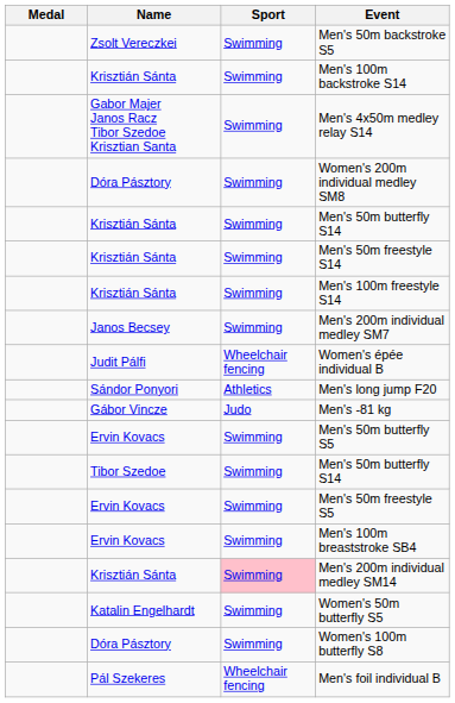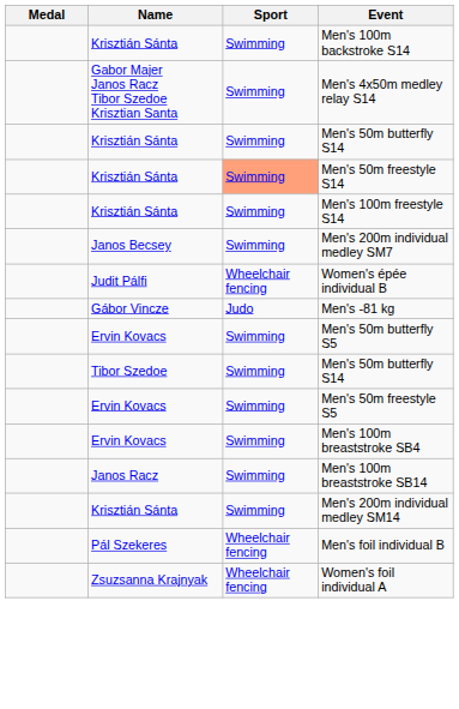- row: Zsolt Vereczkei | Swimming | Men's 50m backstroke S5
- row: Dóra Pásztory | Swimming | Women's 200m individual medley SM8
Men's 50m freestyle S14 | Sport: no background -> lightsalmon background
- row: Sándor Ponyori | Athletics | Men's long jump F20
+ row: Janos Racz | Swimming | Men's 100m breaststroke SB14
Men's 200m individual medley SM14 | Sport: pink background -> no background
- row: Katalin Engelhardt | Swimming | Women's 50m butterfly S5
- row: Dóra Pásztory | Swimming | Women's 100m butterfly S8
+ row: Zsuzsanna Krajnyak | Wheelchair fencing | Women's foil individual A
